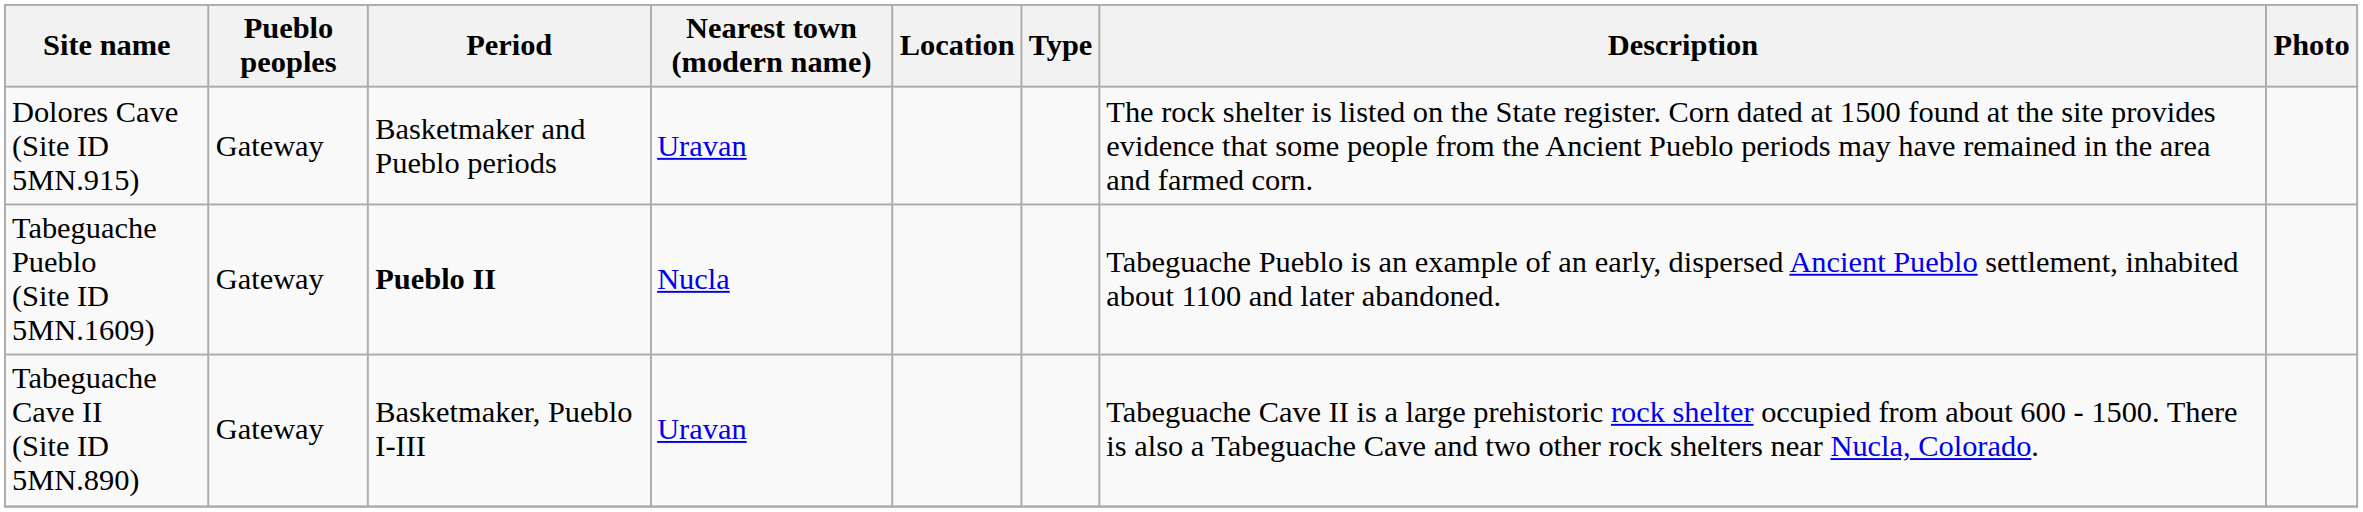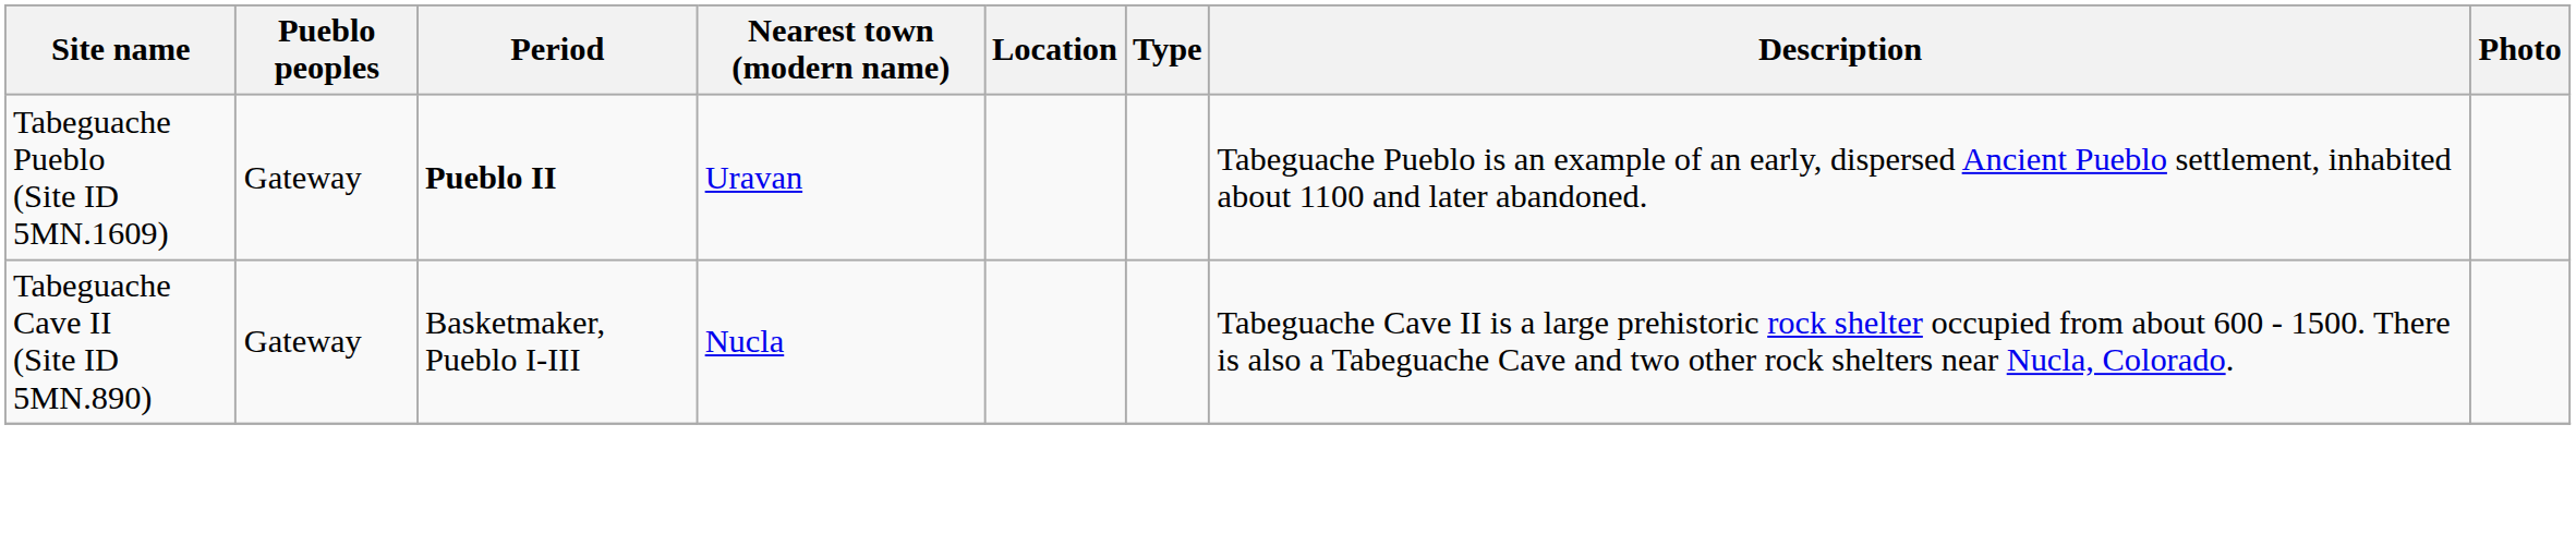- row: Dolores Cave (Site ID 5MN.915) | Gateway | Basketmaker and Pueblo periods | Uravan | The rock shelter is listed on the State register. Corn dated at 1500 found at the site provides evidence that some people from the Ancient Pueblo periods may have remained in the area and farmed corn.
Tabeguache Pueblo (Site ID 5MN.1609) | Nearest town (modern name): Nucla -> Uravan
Tabeguache Cave II (Site ID 5MN.890) | Nearest town (modern name): Uravan -> Nucla
